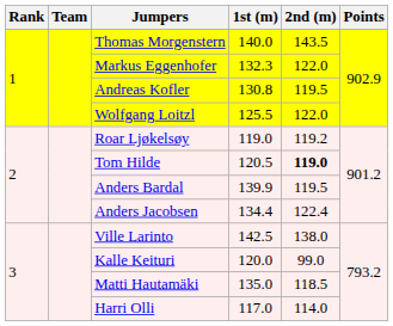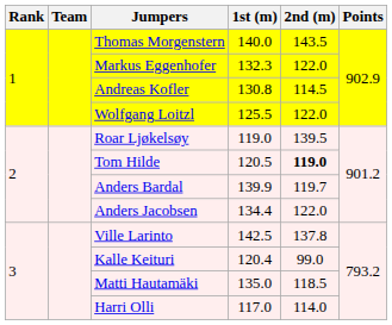Andreas Kofler | 2nd (m): 119.5 -> 114.5
Roar Ljøkelsøy | 2nd (m): 119.2 -> 139.5
Anders Bardal | 2nd (m): 119.5 -> 119.7
Anders Jacobsen | 2nd (m): 122.4 -> 122.0
Ville Larinto | 2nd (m): 138.0 -> 137.8
Kalle Keituri | 1st (m): 120.0 -> 120.4
